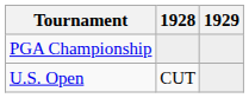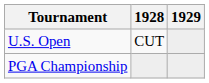rows swapped: U.S. Open <-> PGA Championship
